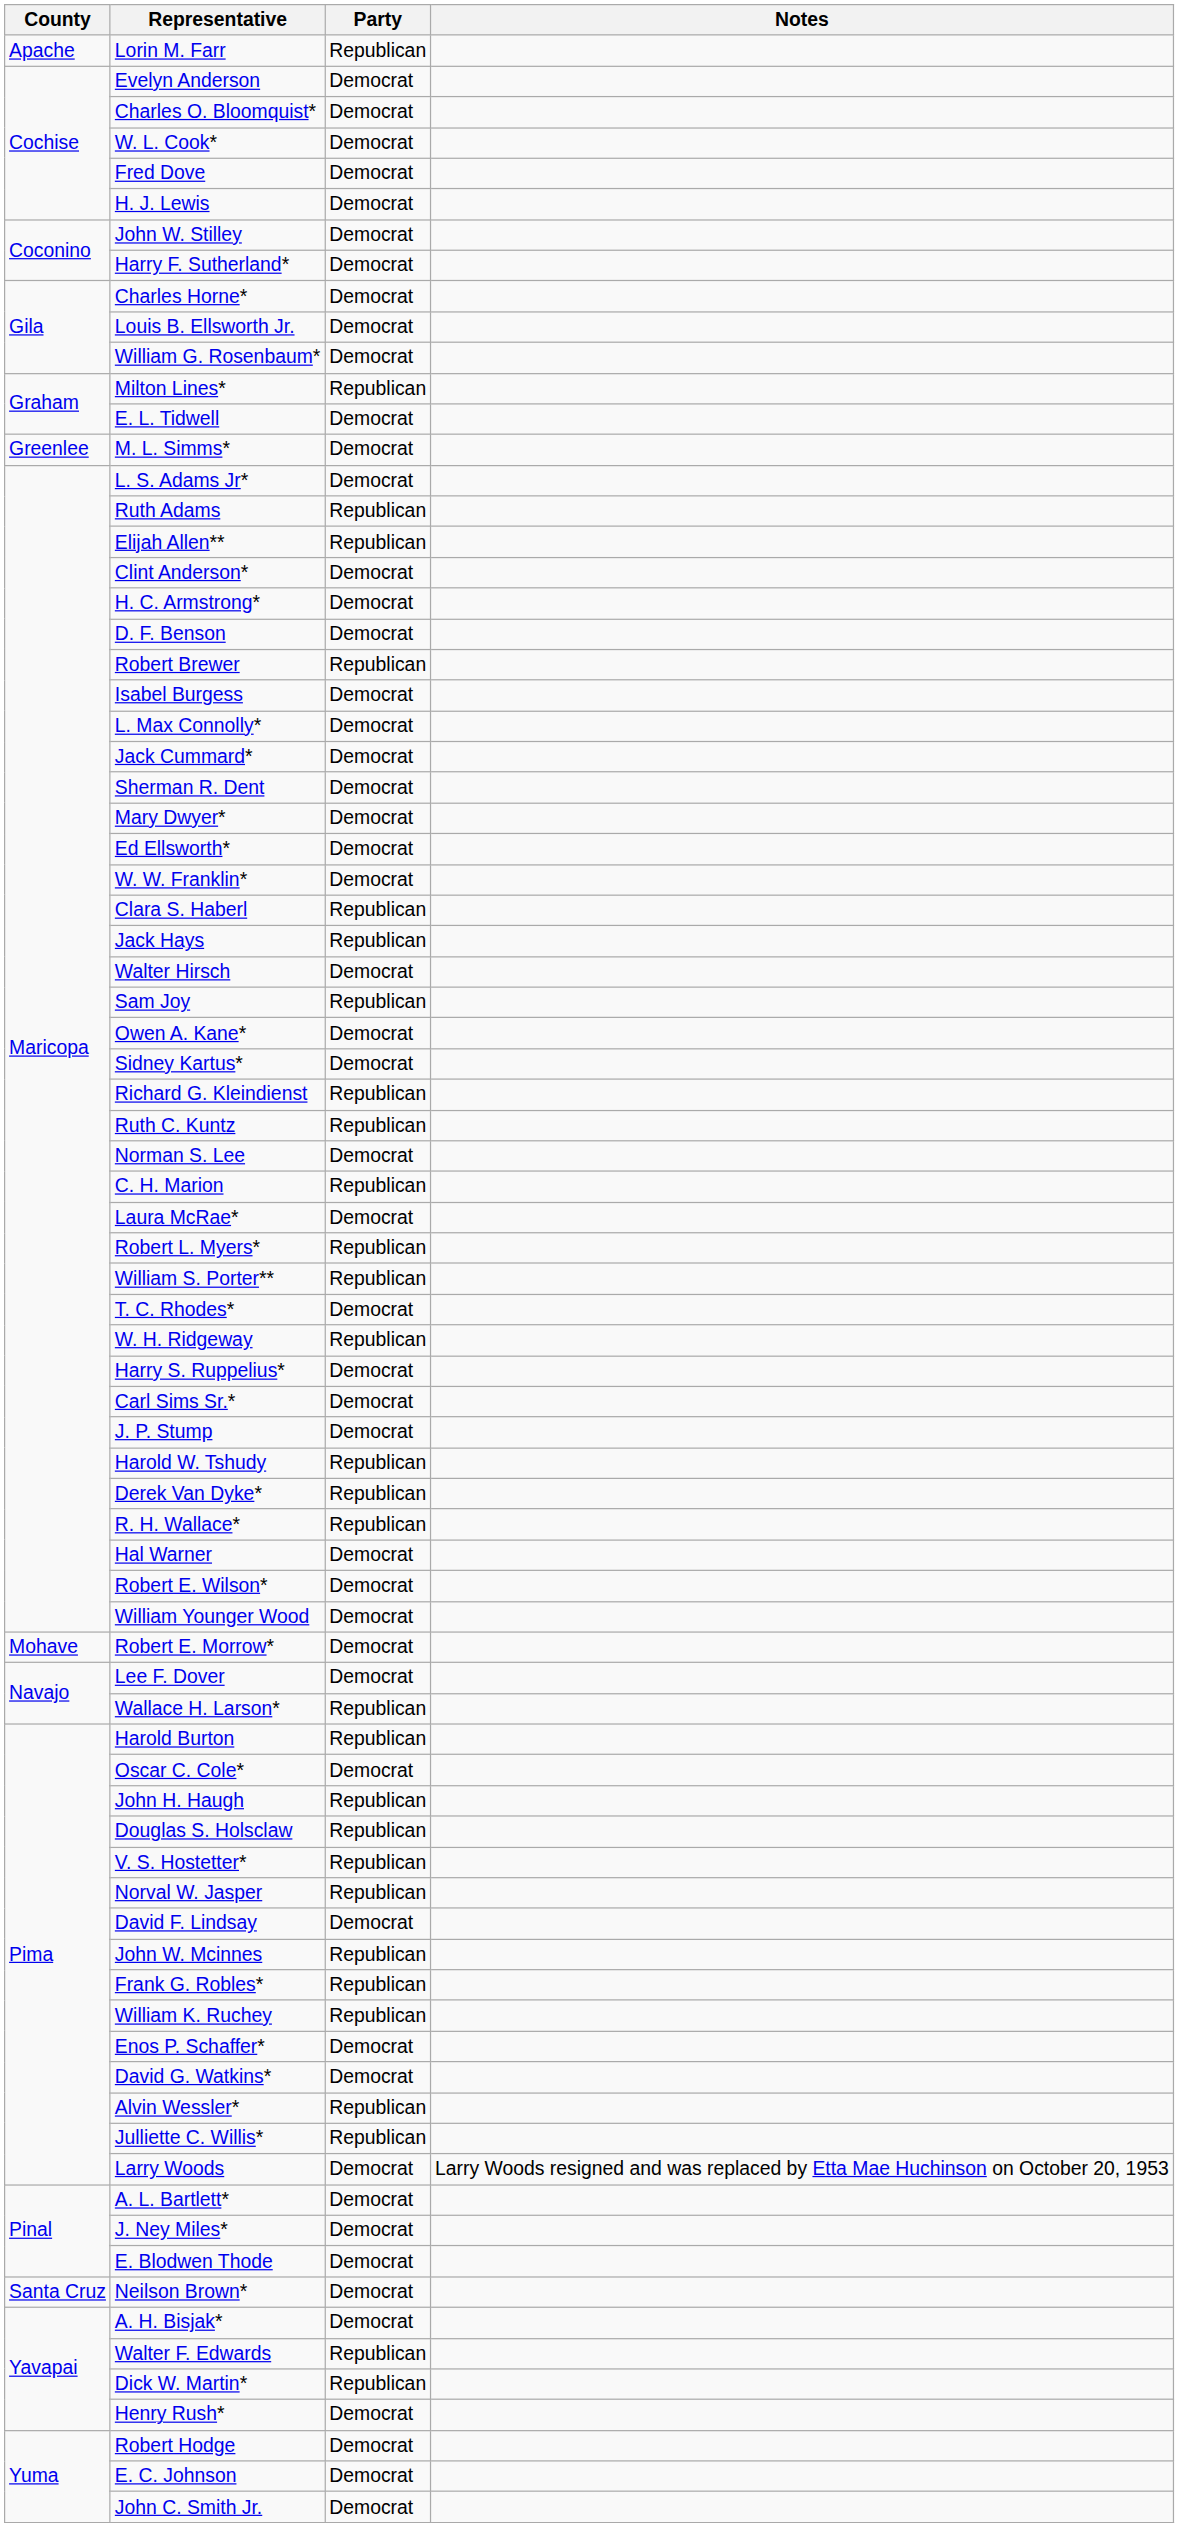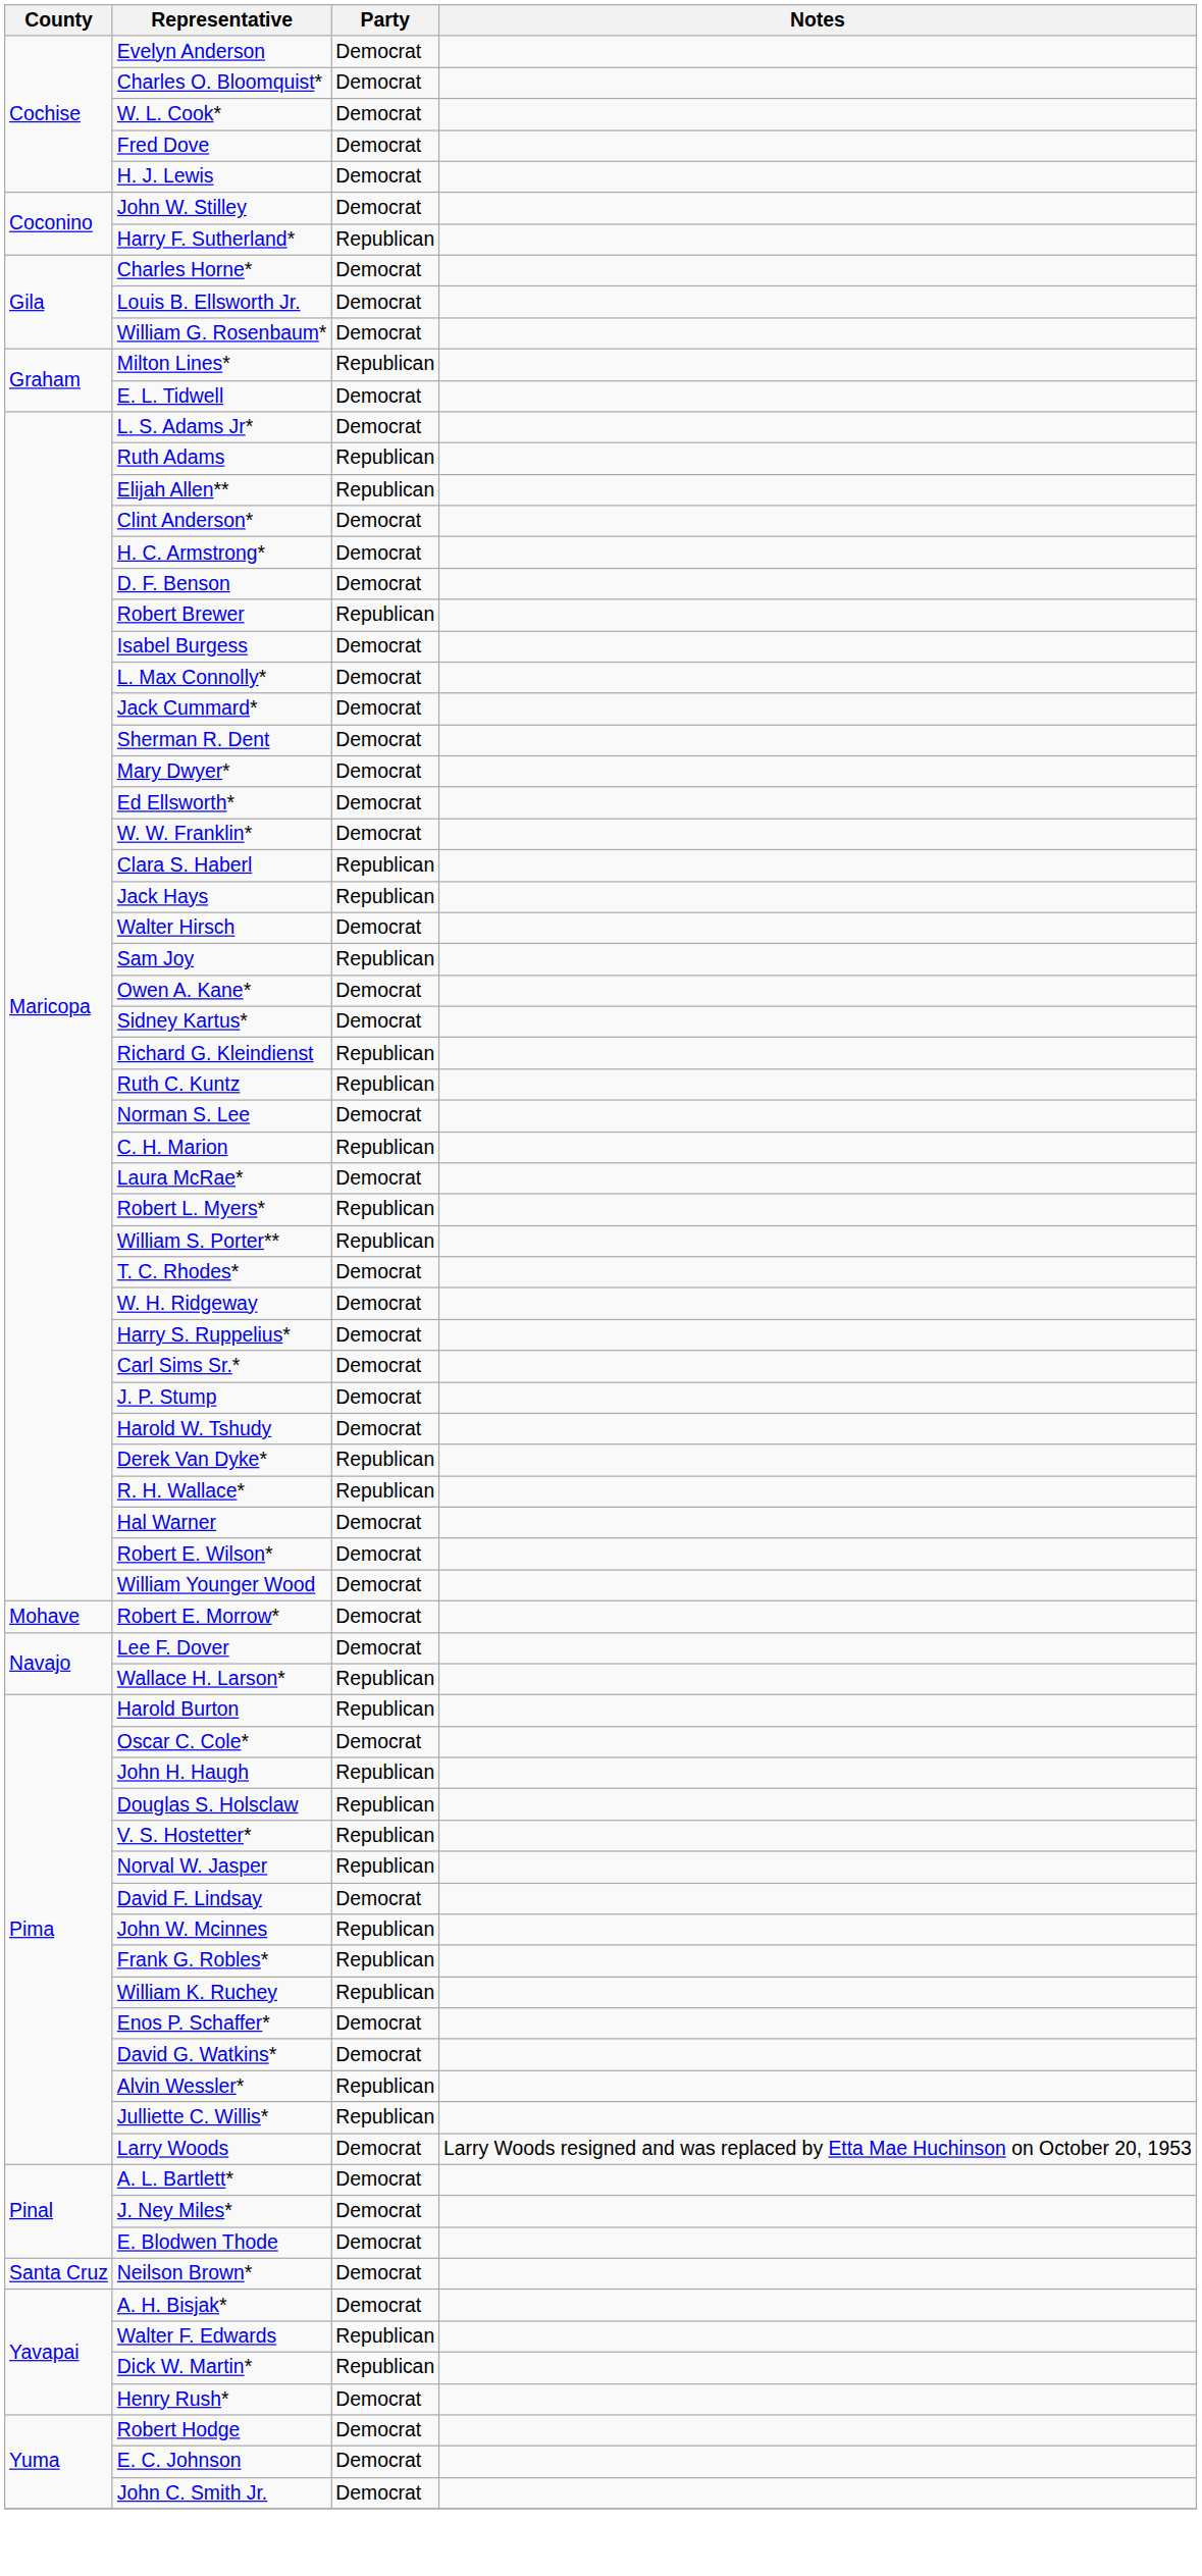- row: Apache | Lorin M. Farr | Republican
Harry F. Sutherland* | Party: Democrat -> Republican
- row: Greenlee | M. L. Simms* | Democrat
W. H. Ridgeway | Party: Republican -> Democrat
Harold W. Tshudy | Party: Republican -> Democrat
